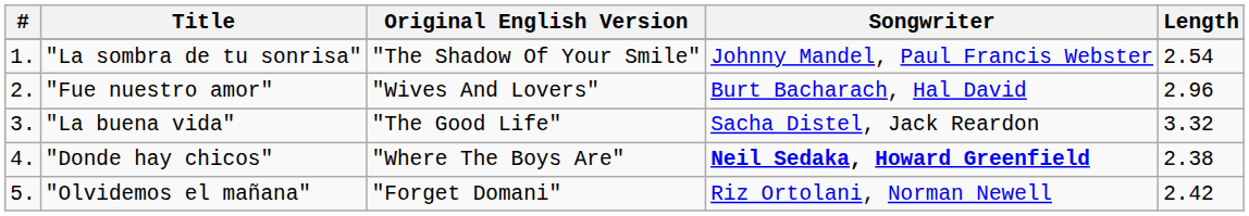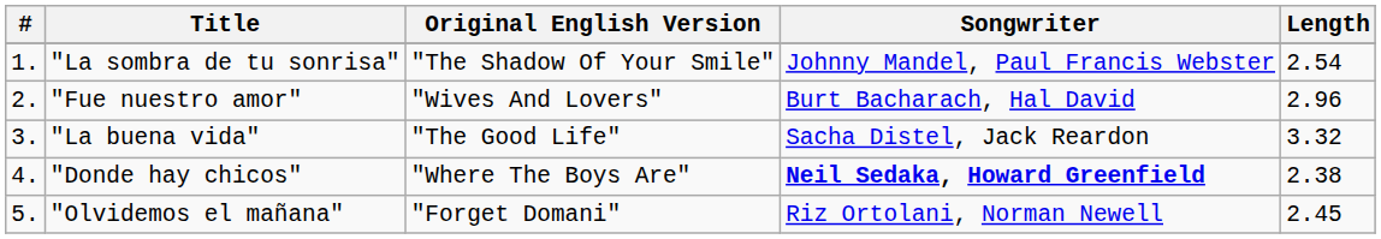"Olvidemos el mañana" | Length: 2.42 -> 2.45
